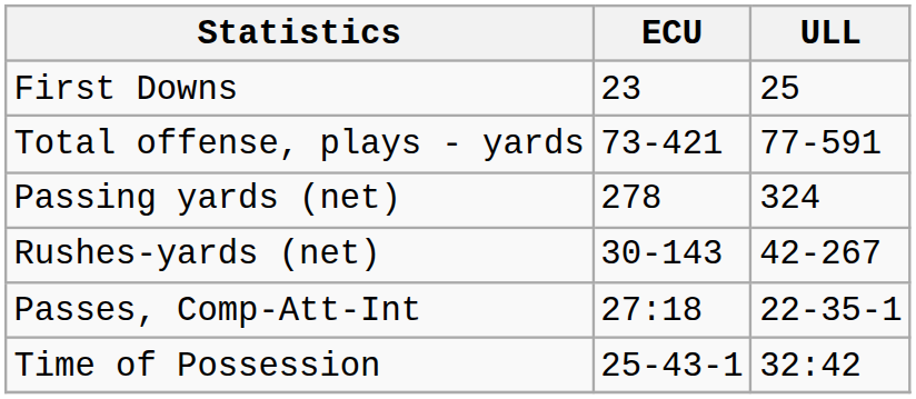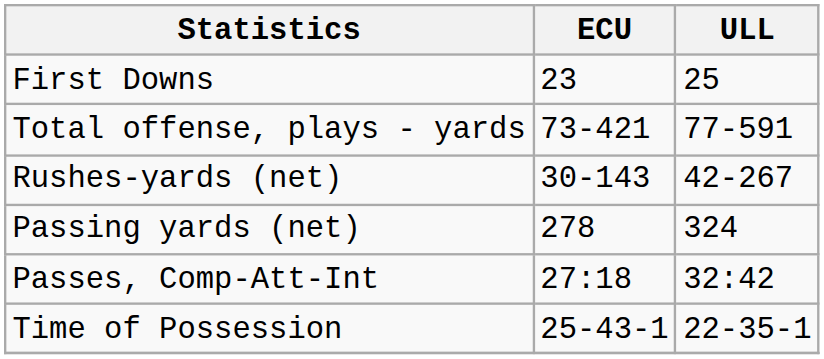rows swapped: Rushes-yards (net) <-> Passing yards (net)
Passes, Comp-Att-Int | ULL: 22-35-1 -> 32:42
Time of Possession | ULL: 32:42 -> 22-35-1
